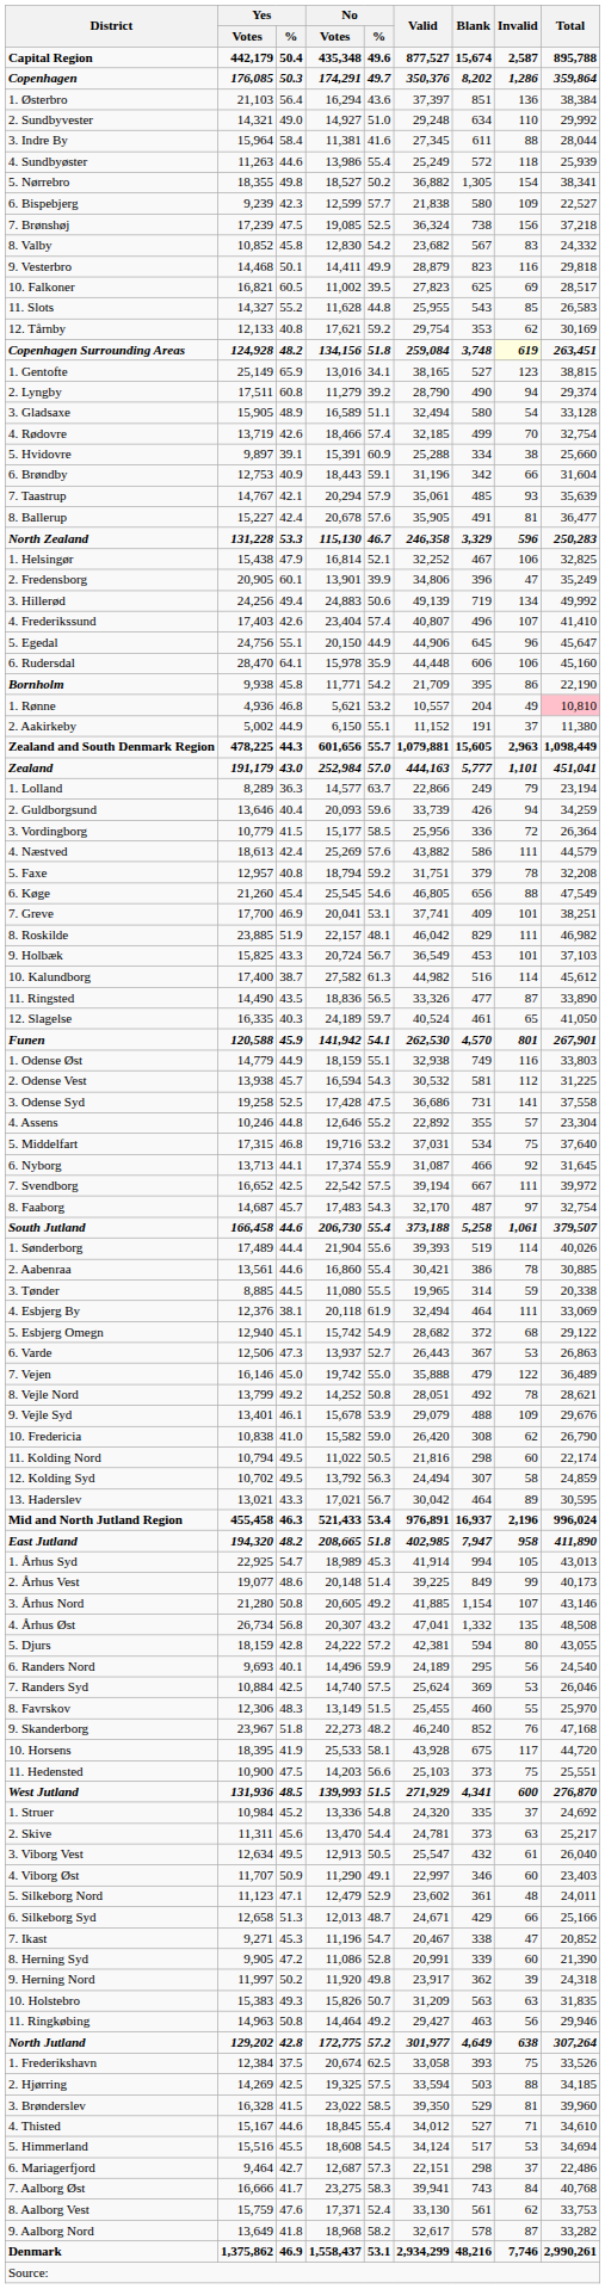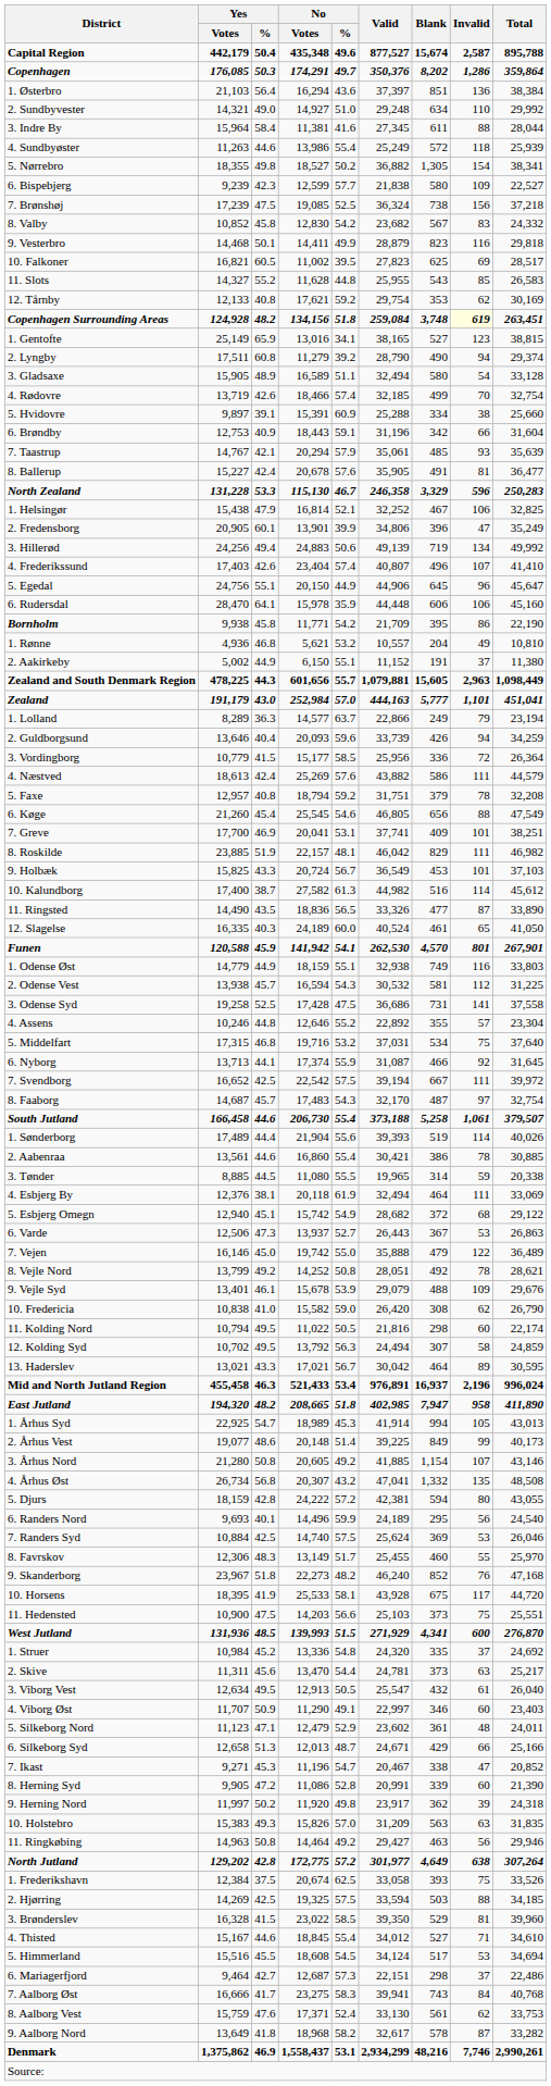1. Rønne | Total: pink background -> no background
12. Slagelse | No / %: 59.7 -> 60.0
8. Favrskov | No / %: 51.5 -> 51.7
10. Holstebro | No / %: 50.7 -> 57.0
